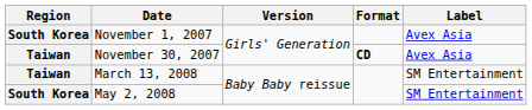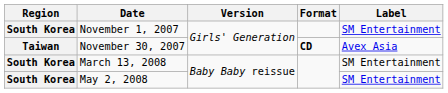November 1, 2007 | Label: Avex Asia -> SM Entertainment
March 13, 2008 | Region: Taiwan -> South Korea
